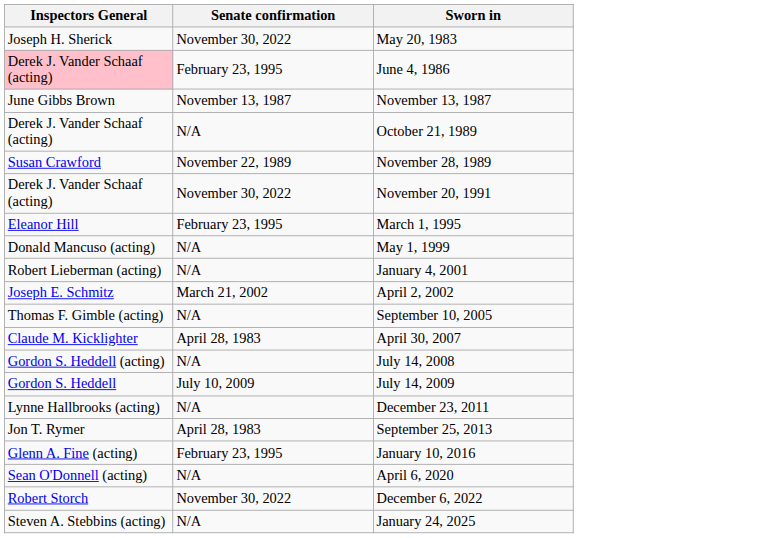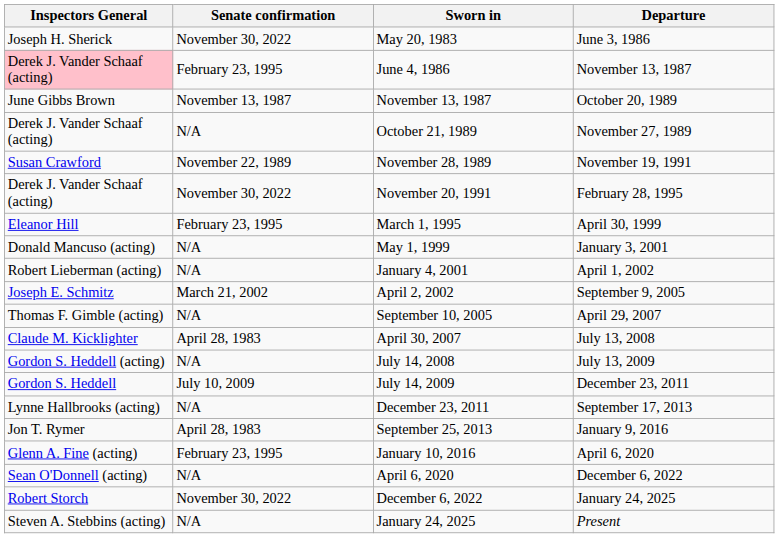+ column: Departure | June 3, 1986 | November 13, 1987 | October 20, 1989 | November 27, 1989 | November 19, 1991 | February 28, 1995 | April 30, 1999 | January 3, 2001 | April 1, 2002 | September 9, 2005 | April 29, 2007 | July 13, 2008 | July 13, 2009 | December 23, 2011 | September 17, 2013 | January 9, 2016 | April 6, 2020 | December 6, 2022 | January 24, 2025 | Present
